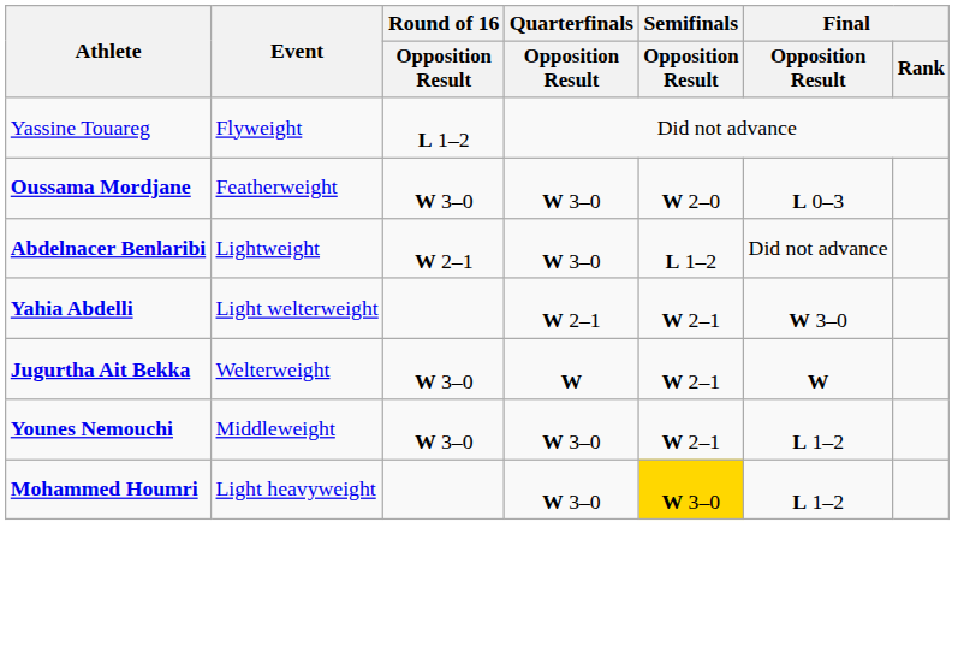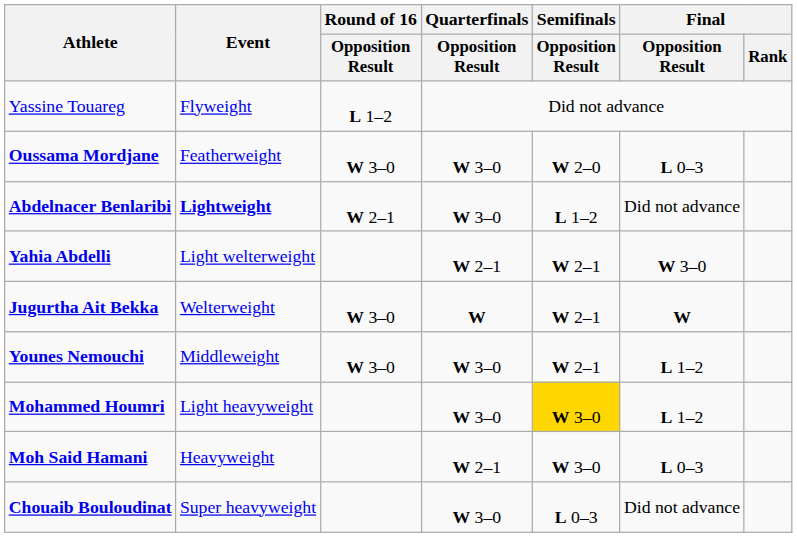Abdelnacer Benlaribi | Event: normal -> bold
+ row: Moh Said Hamani | Heavyweight | W 2–1 | W 3–0 | L 0–3
+ row: Chouaib Bouloudinat | Super heavyweight | W 3–0 | L 0–3 | Did not advance
